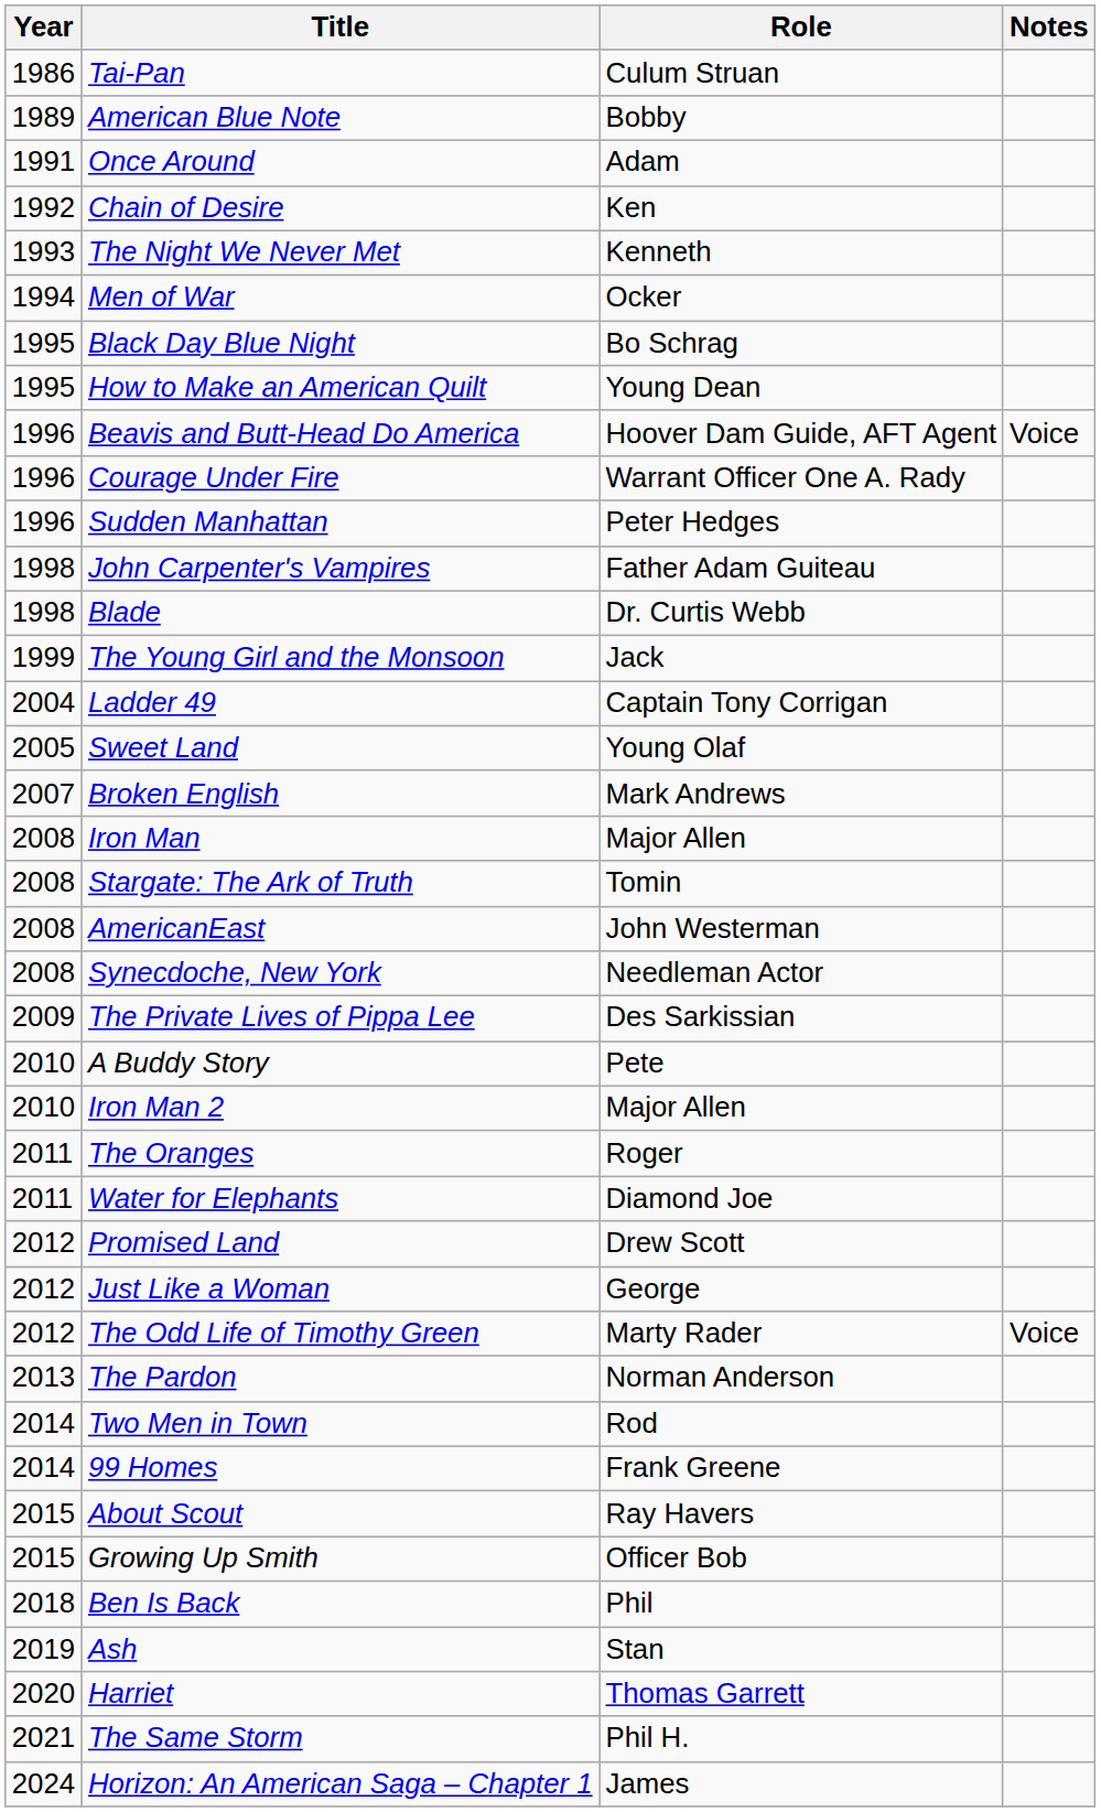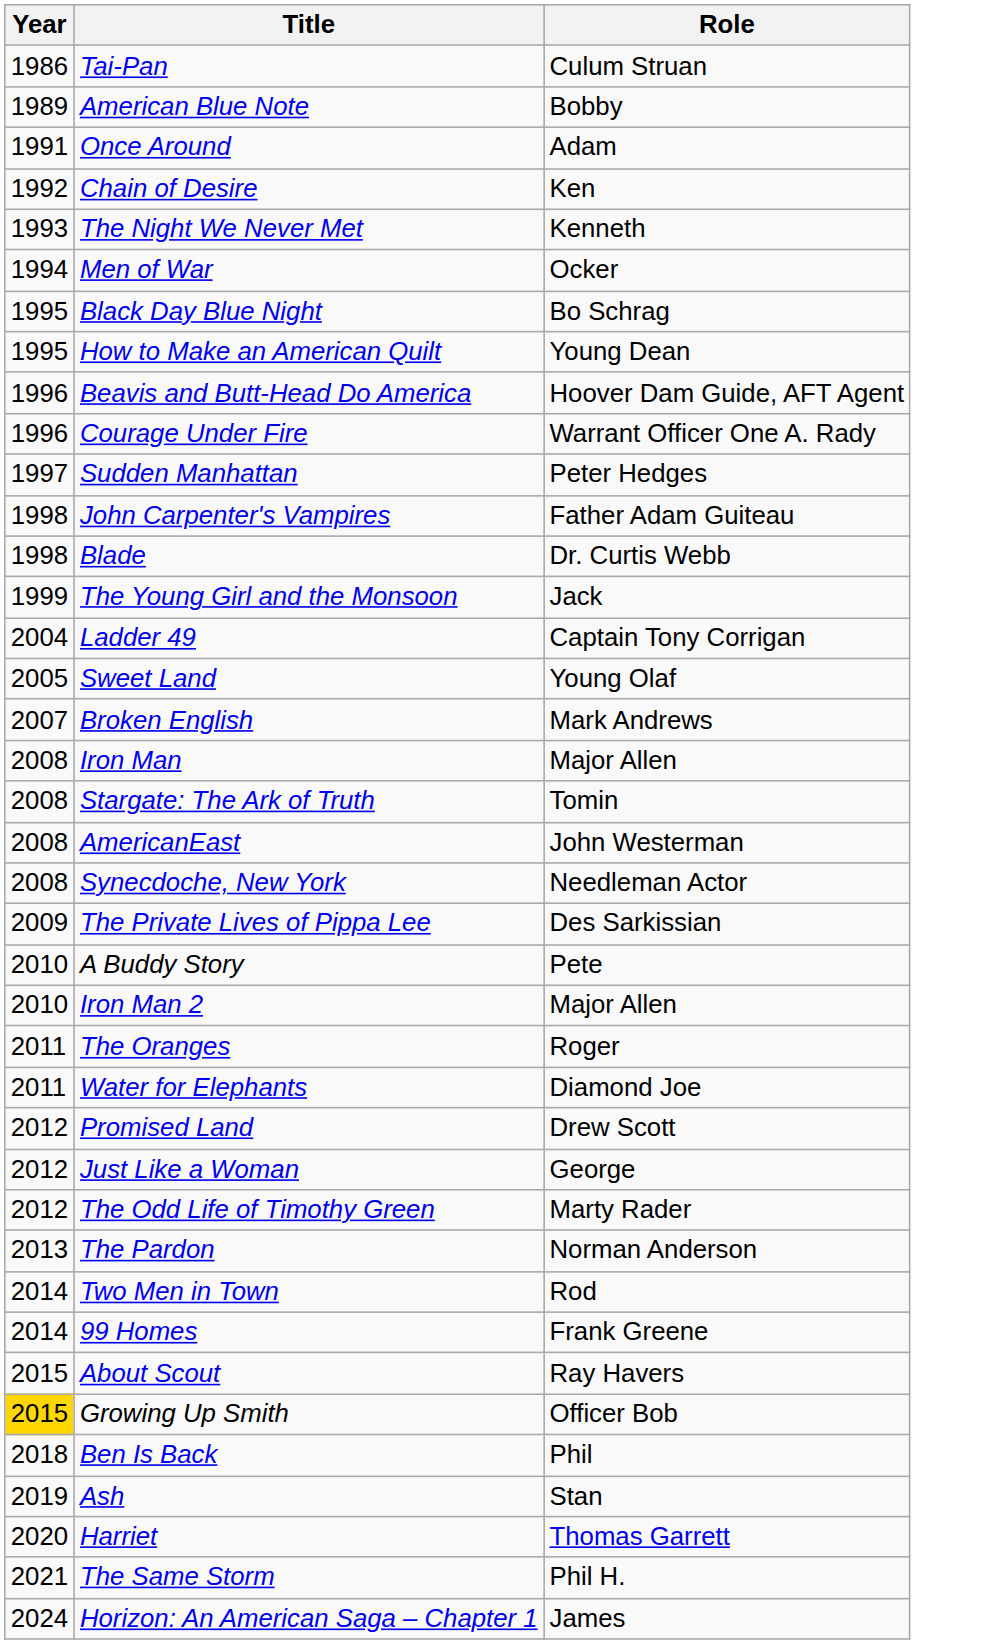- column: Notes | Voice | Voice
Sudden Manhattan | Year: 1996 -> 1997
Growing Up Smith | Year: no background -> gold background
